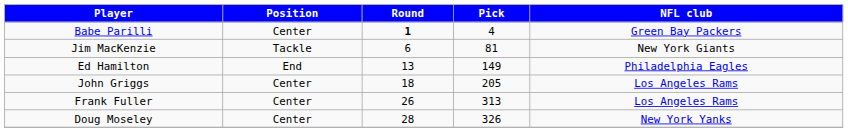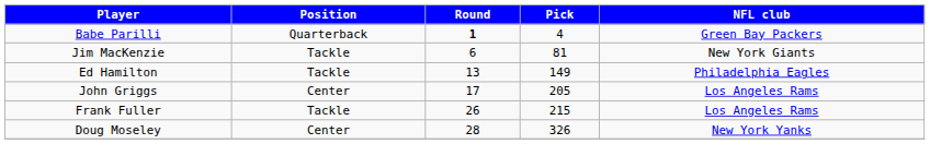Babe Parilli | Position: Center -> Quarterback
Ed Hamilton | Position: End -> Tackle
John Griggs | Round: 18 -> 17
Frank Fuller | Position: Center -> Tackle
Frank Fuller | Pick: 313 -> 215
